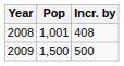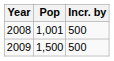2008 | Incr. by: 408 -> 500
